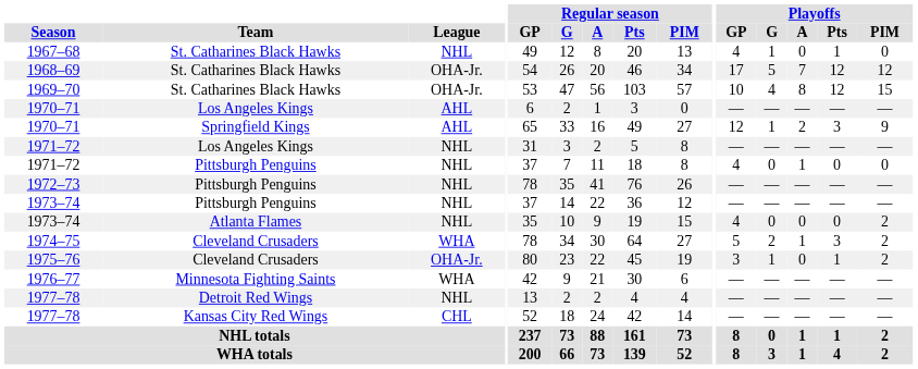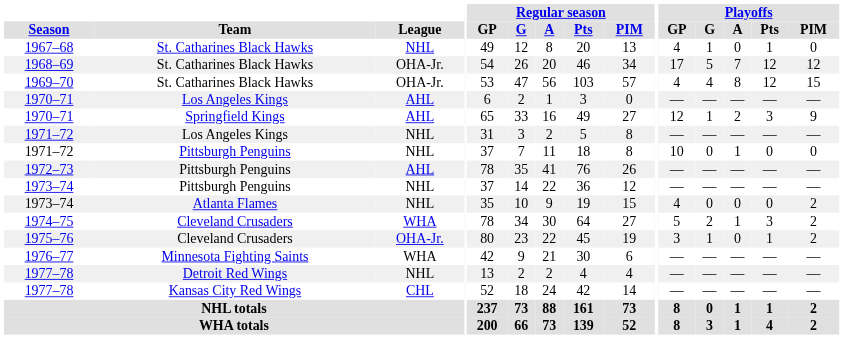1969–70 | Playoffs / GP: 10 -> 4
1971–72 / Pittsburgh Penguins | Playoffs / GP: 4 -> 10
1972–73 | League: NHL -> AHL
